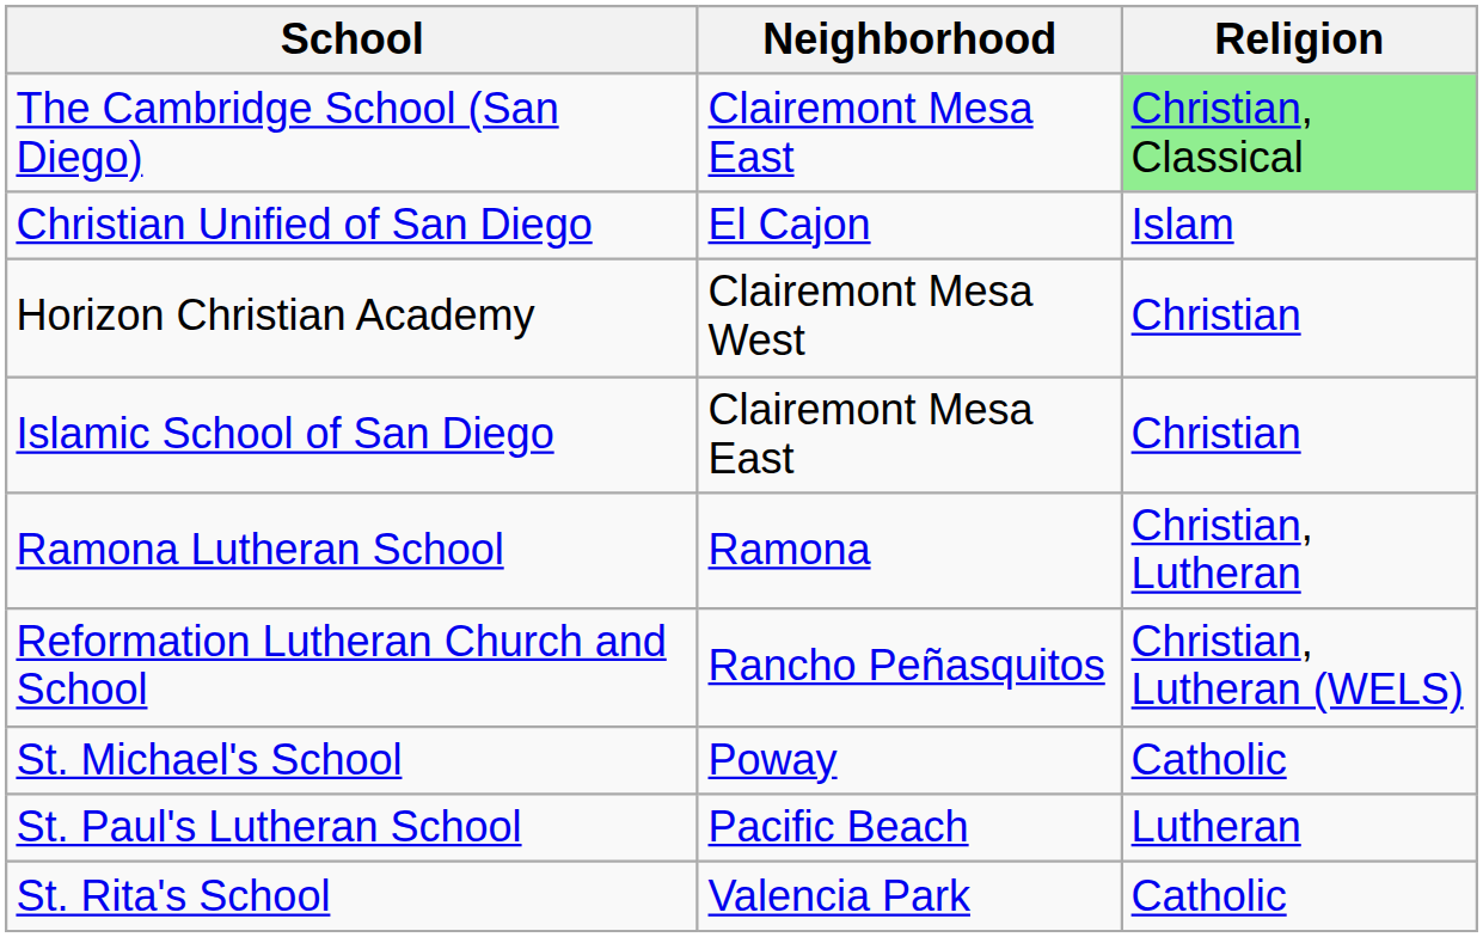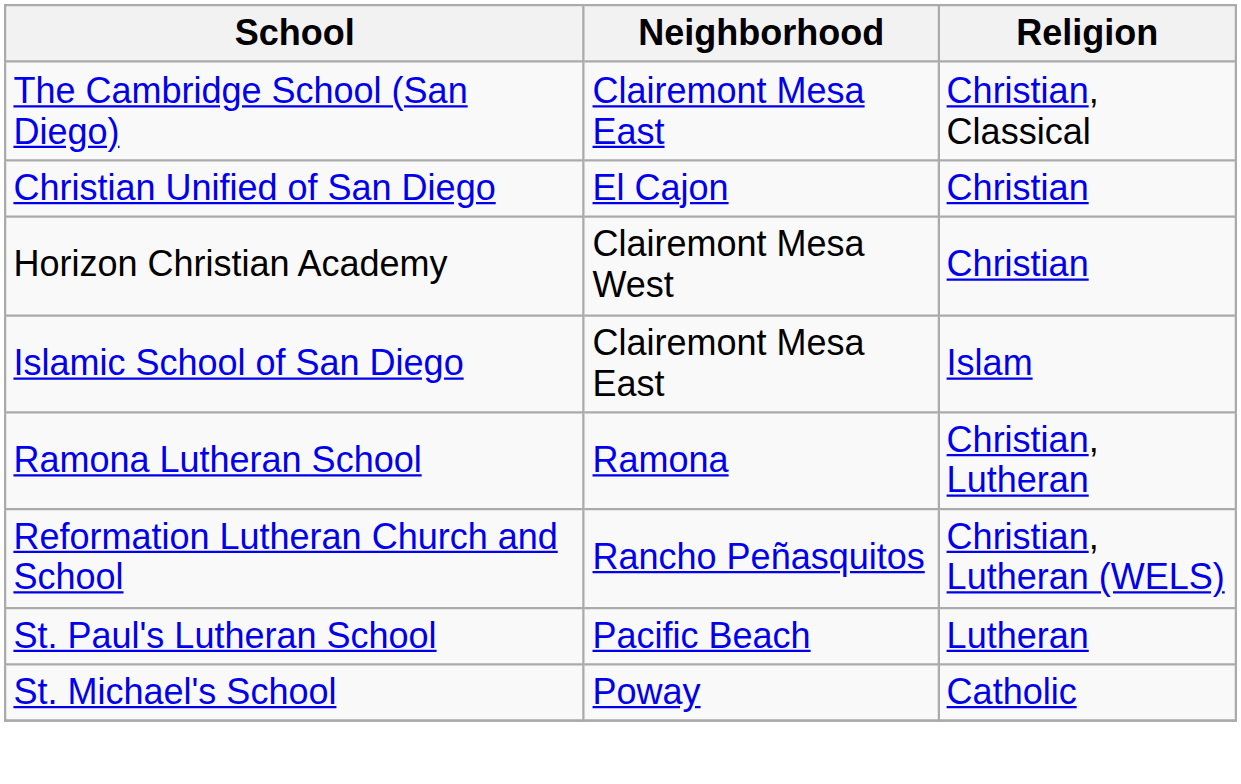The Cambridge School (San Diego) | Religion: lightgreen background -> no background
Christian Unified of San Diego | Religion: Islam -> Christian
Islamic School of San Diego | Religion: Christian -> Islam
rows swapped: St. Michael's School <-> St. Paul's Lutheran School
- row: St. Rita's School | Valencia Park | Catholic
